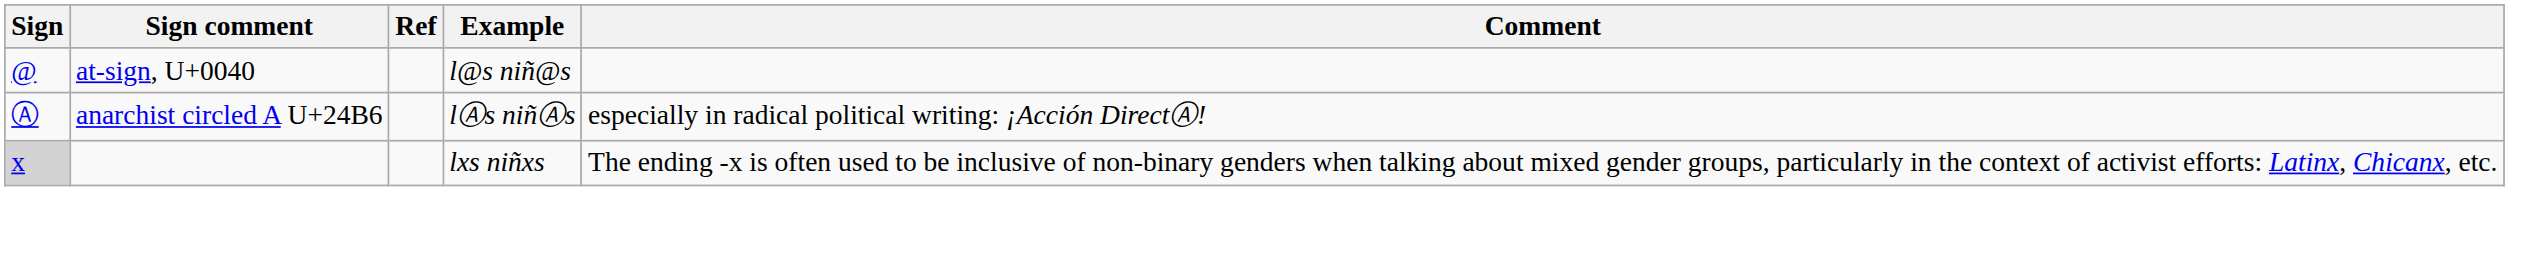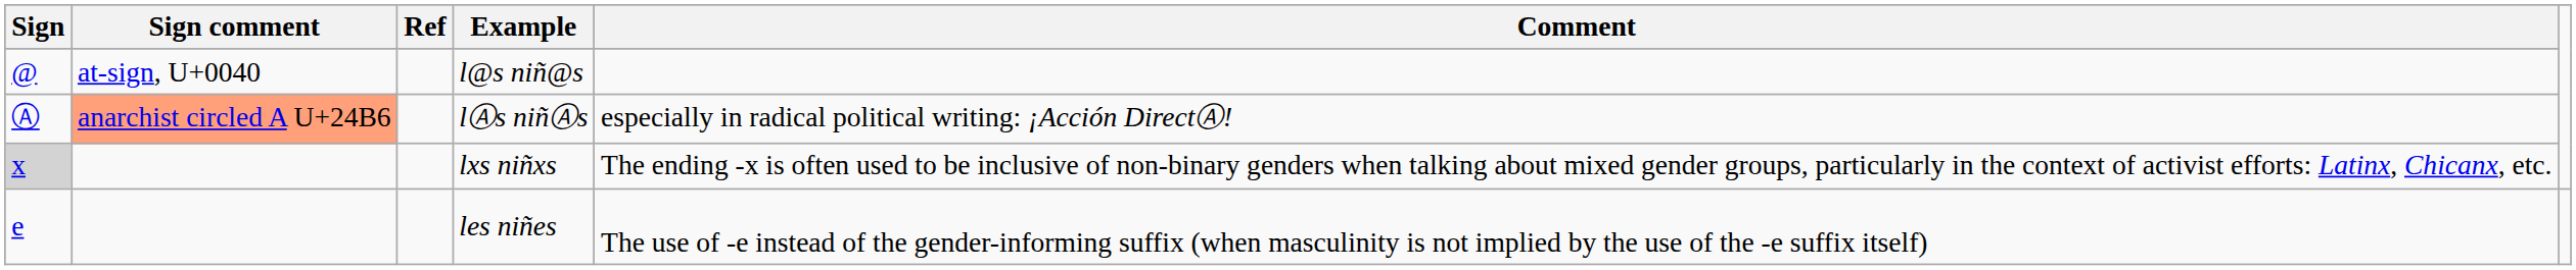lⒶs niñⒶs | Sign comment: no background -> lightsalmon background
+ row: e | les niñes | The use of -e instead of the gender-informing suffix (when masculinity is not implied by the use of the -e suffix itself)
